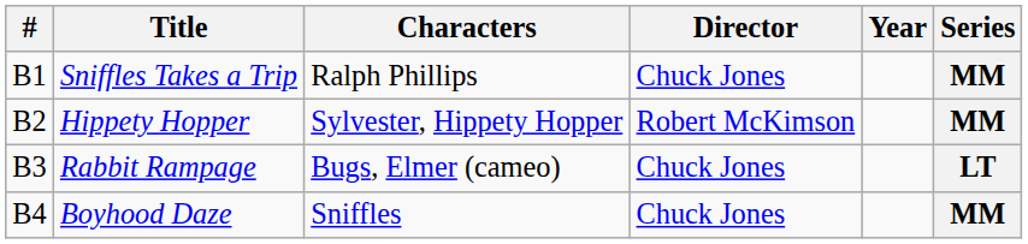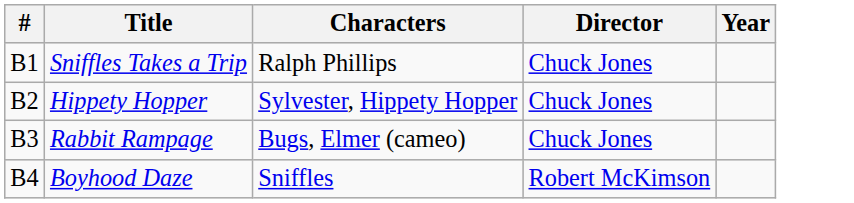- column: Series | MM | MM | LT | MM
Hippety Hopper | Director: Robert McKimson -> Chuck Jones
Boyhood Daze | Director: Chuck Jones -> Robert McKimson
